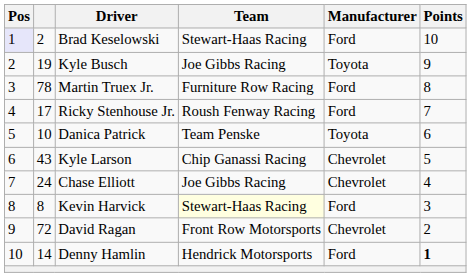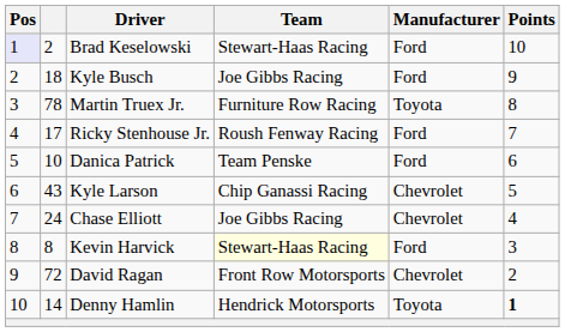Kyle Busch | column 2: 19 -> 18
Kyle Busch | Manufacturer: Toyota -> Ford
Martin Truex Jr. | Manufacturer: Ford -> Toyota
Danica Patrick | Manufacturer: Toyota -> Ford
Denny Hamlin | Manufacturer: Ford -> Toyota
